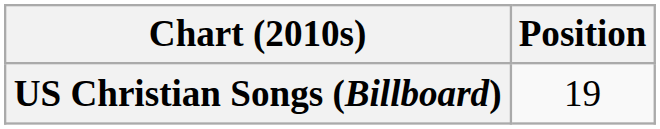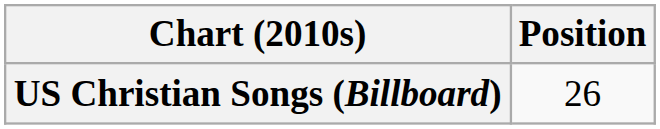US Christian Songs (Billboard) | Position: 19 -> 26
